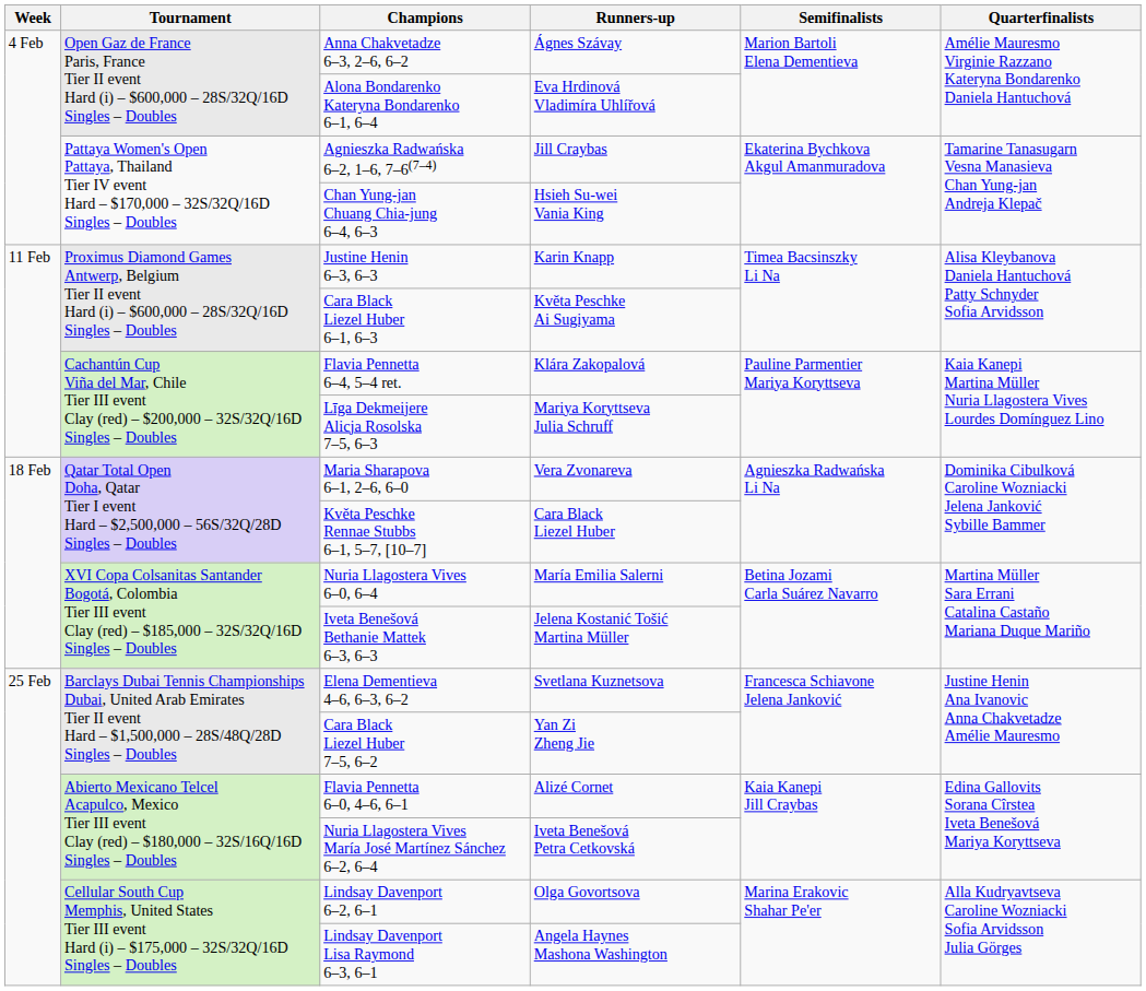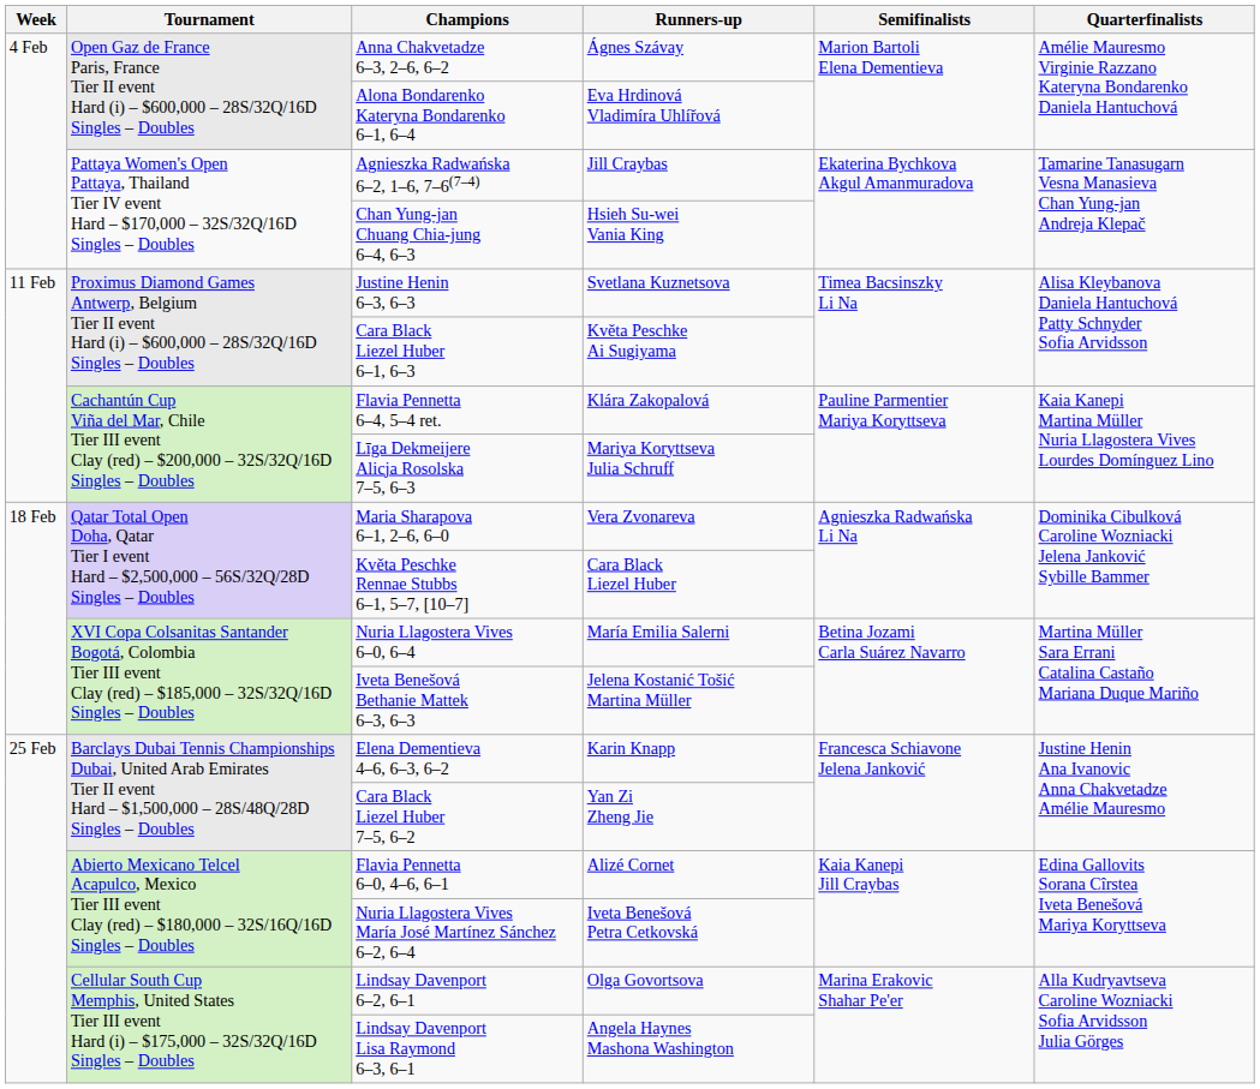Justine Henin 6–3, 6–3 | Runners-up: Karin Knapp -> Svetlana Kuznetsova
Elena Dementieva 4–6, 6–3, 6–2 | Runners-up: Svetlana Kuznetsova -> Karin Knapp
